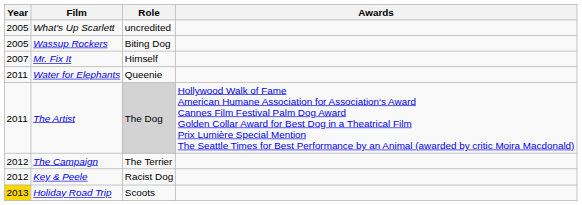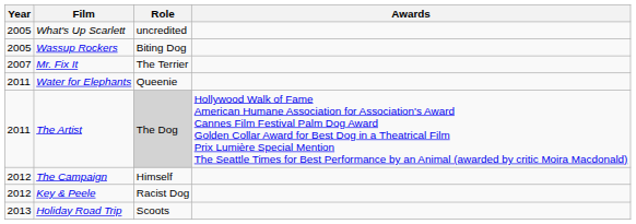Mr. Fix It | Role: Himself -> The Terrier
The Campaign | Role: The Terrier -> Himself
Holiday Road Trip | Year: gold background -> no background
